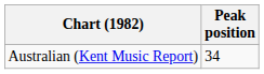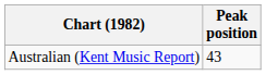Australian (Kent Music Report) | Peak position: 34 -> 43
